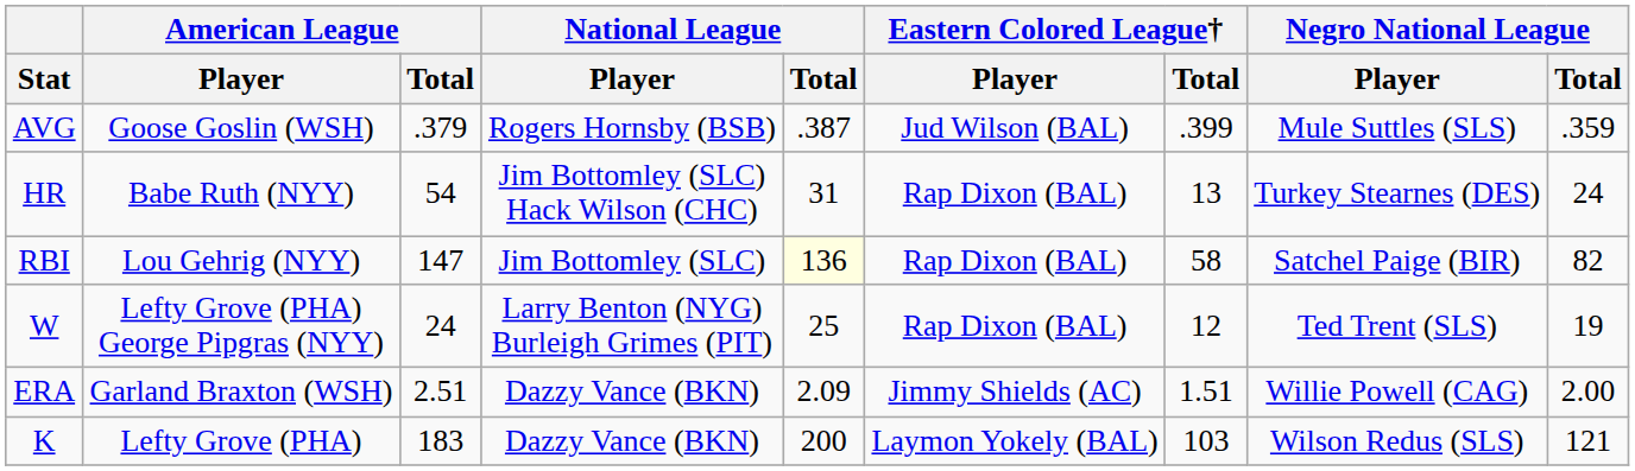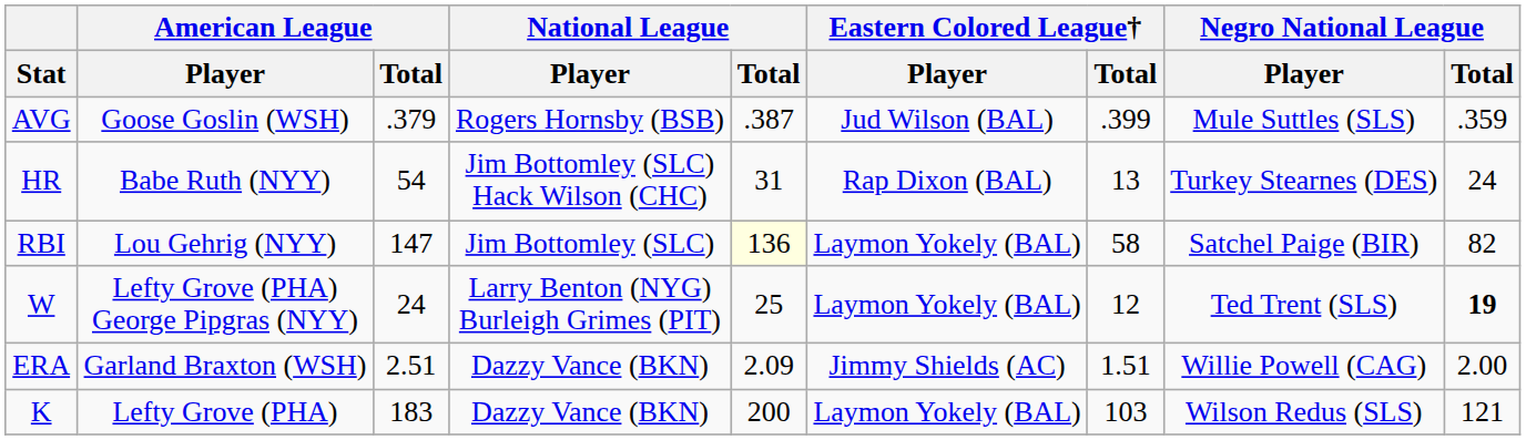RBI | Eastern Colored League† / Player: Rap Dixon (BAL) -> Laymon Yokely (BAL)
W | Eastern Colored League† / Player: Rap Dixon (BAL) -> Laymon Yokely (BAL)
W | Negro National League / Total: normal -> bold
